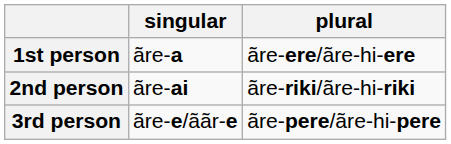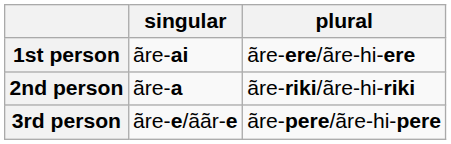1st person | singular: ãre-a -> ãre-ai
2nd person | singular: ãre-ai -> ãre-a
